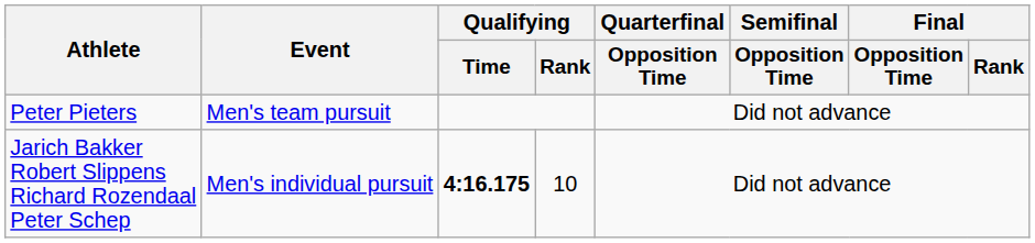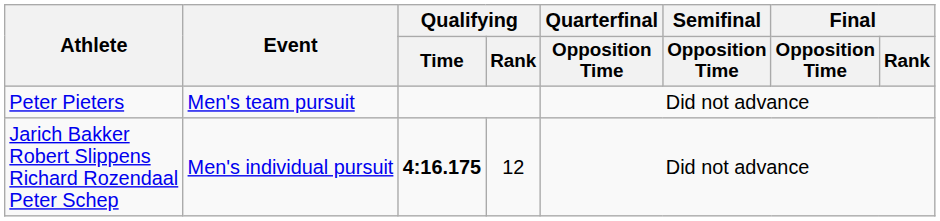Jarich Bakker Robert Slippens Richard Rozendaal Peter Schep | Qualifying / Rank: 10 -> 12
